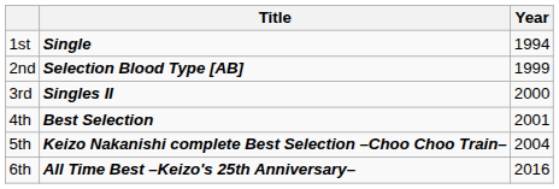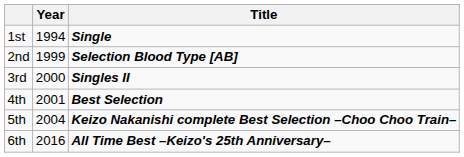columns swapped: Year <-> Title
